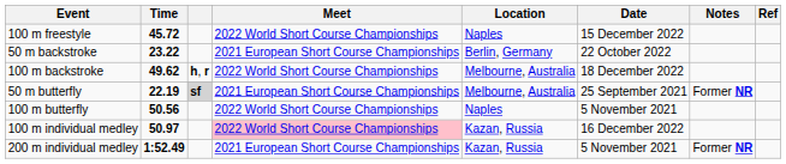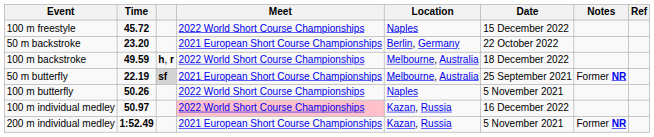50 m backstroke | Time: 23.22 -> 23.20
100 m backstroke | Time: 49.62 -> 49.59
100 m butterfly | Time: 50.56 -> 50.26
